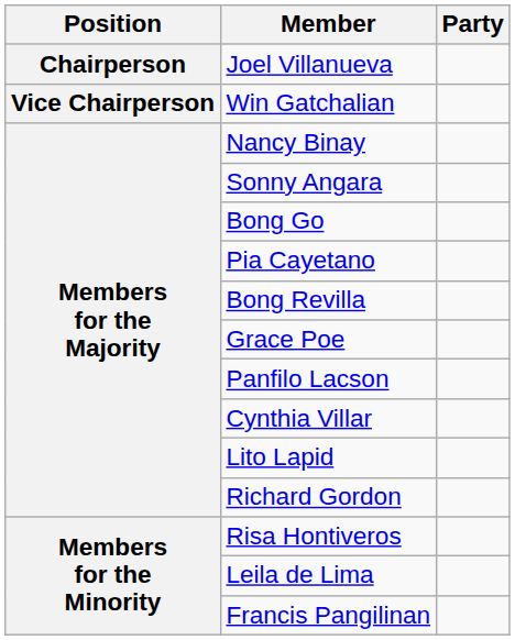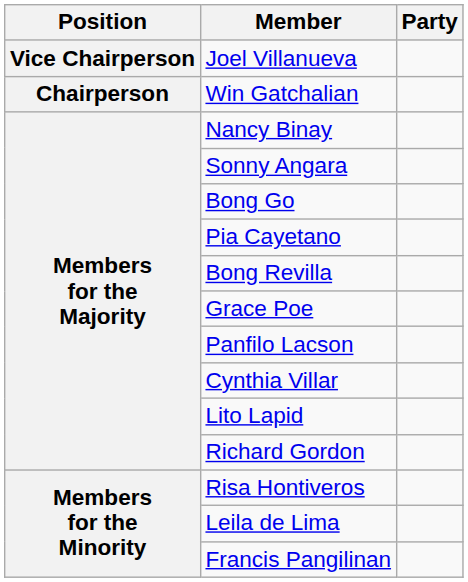Joel Villanueva | Position: Chairperson -> Vice Chairperson
Win Gatchalian | Position: Vice Chairperson -> Chairperson
